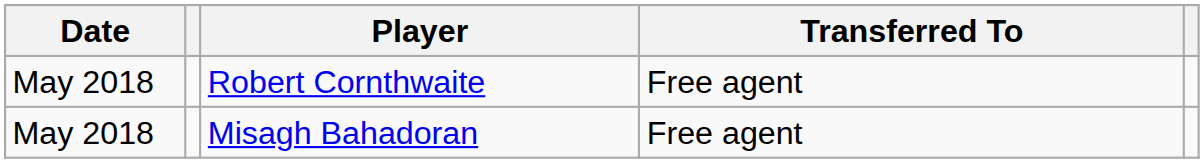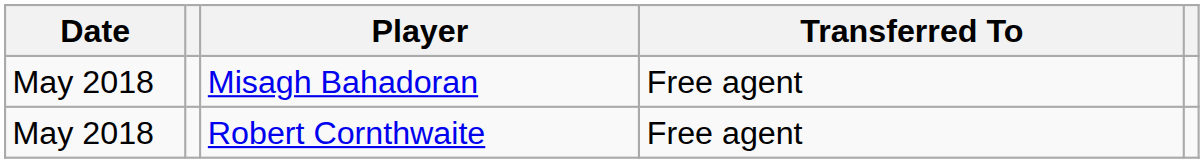rows swapped: Misagh Bahadoran <-> Robert Cornthwaite
